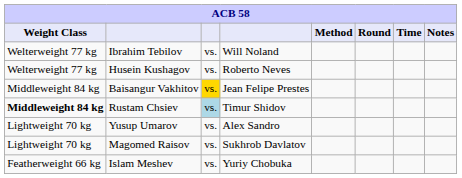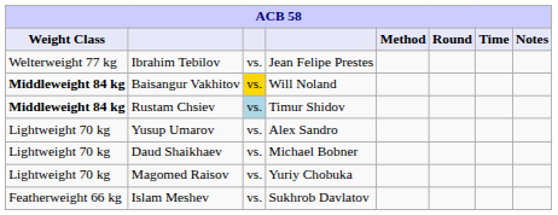Ibrahim Tebilov | column 4: Will Noland -> Jean Felipe Prestes
- row: Welterweight 77 kg | Husein Kushagov | vs. | Roberto Neves
Baisangur Vakhitov | Weight Class: normal -> bold
Baisangur Vakhitov | column 4: Jean Felipe Prestes -> Will Noland
+ row: Lightweight 70 kg | Daud Shaikhaev | vs. | Michael Bobner
Magomed Raisov | column 4: Sukhrob Davlatov -> Yuriy Chobuka
Islam Meshev | column 4: Yuriy Chobuka -> Sukhrob Davlatov
